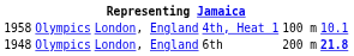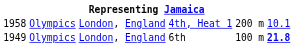4th, Heat 1 | column 5: 100 m -> 200 m
6th | column 1: 1948 -> 1949
6th | column 5: 200 m -> 100 m
